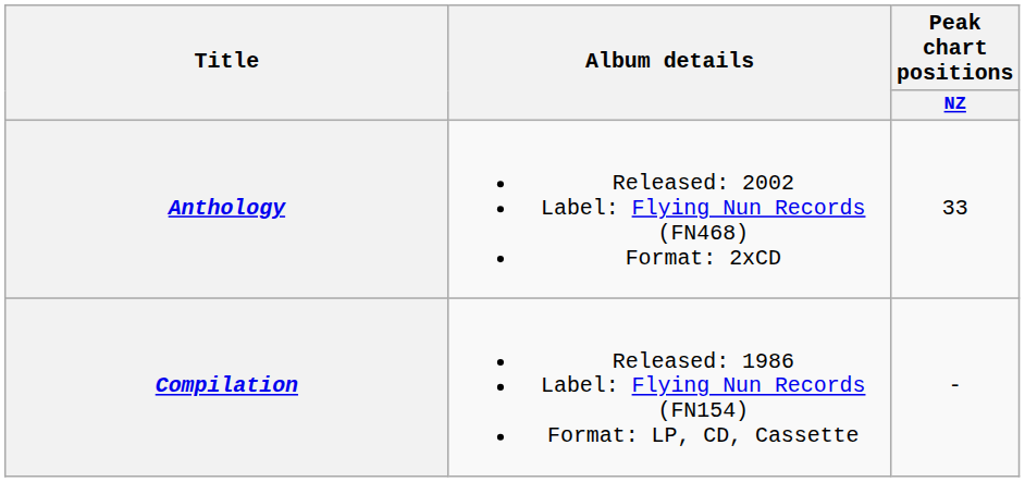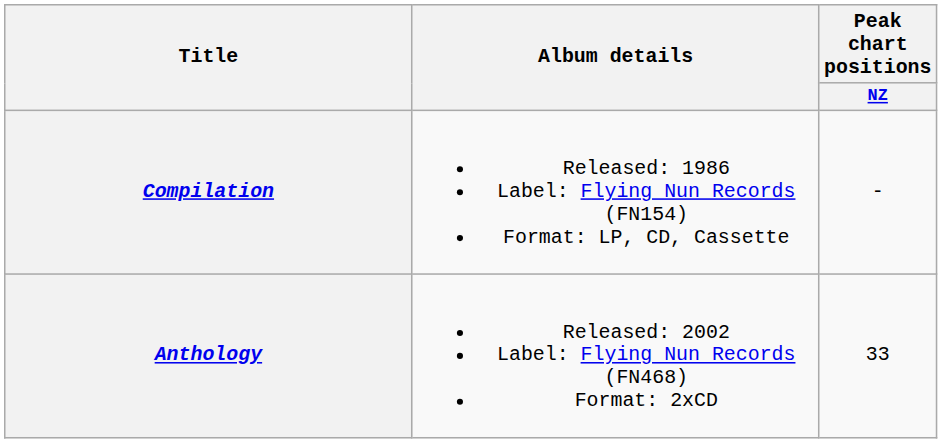rows swapped: Compilation <-> Anthology
